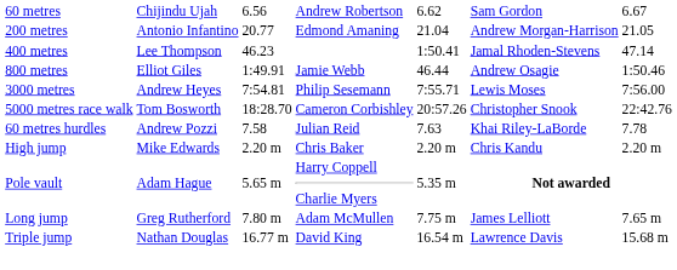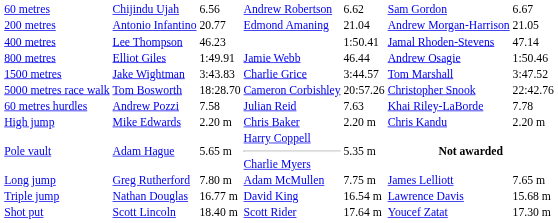+ row: 1500 metres | Jake Wightman | 3:43.83 | Charlie Grice | 3:44.57 | Tom Marshall | 3:47.52
- row: 3000 metres | Andrew Heyes | 7:54.81 | Philip Sesemann | 7:55.71 | Lewis Moses | 7:56.00
+ row: Shot put | Scott Lincoln | 18.40 m | Scott Rider | 17.64 m | Youcef Zatat | 17.30 m
